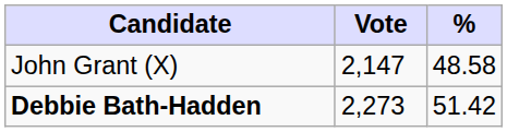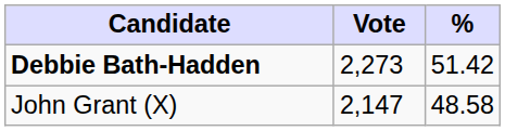rows swapped: Debbie Bath-Hadden <-> John Grant (X)
